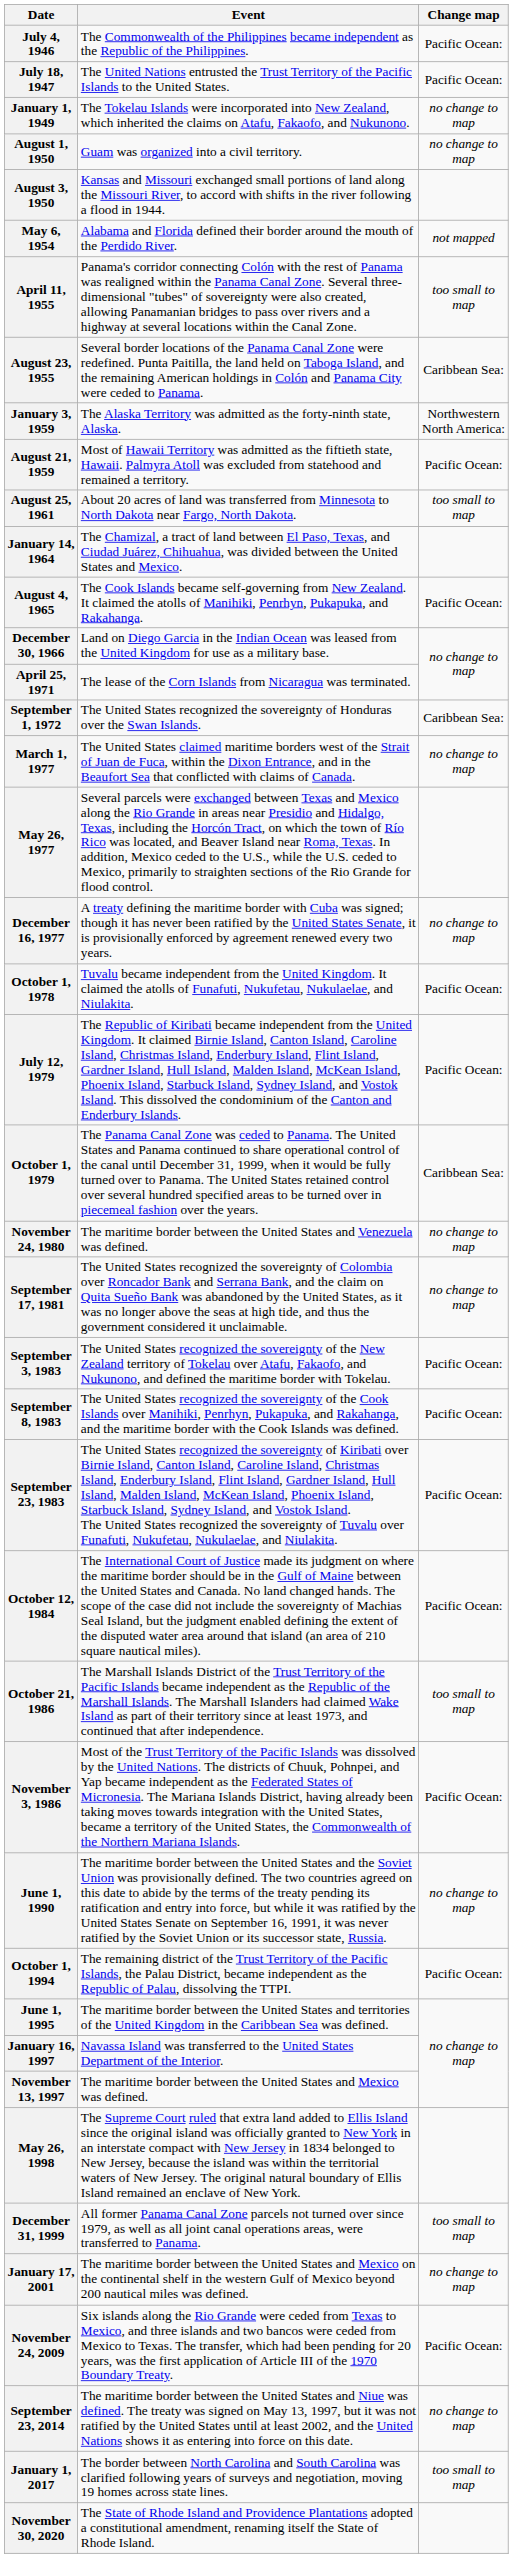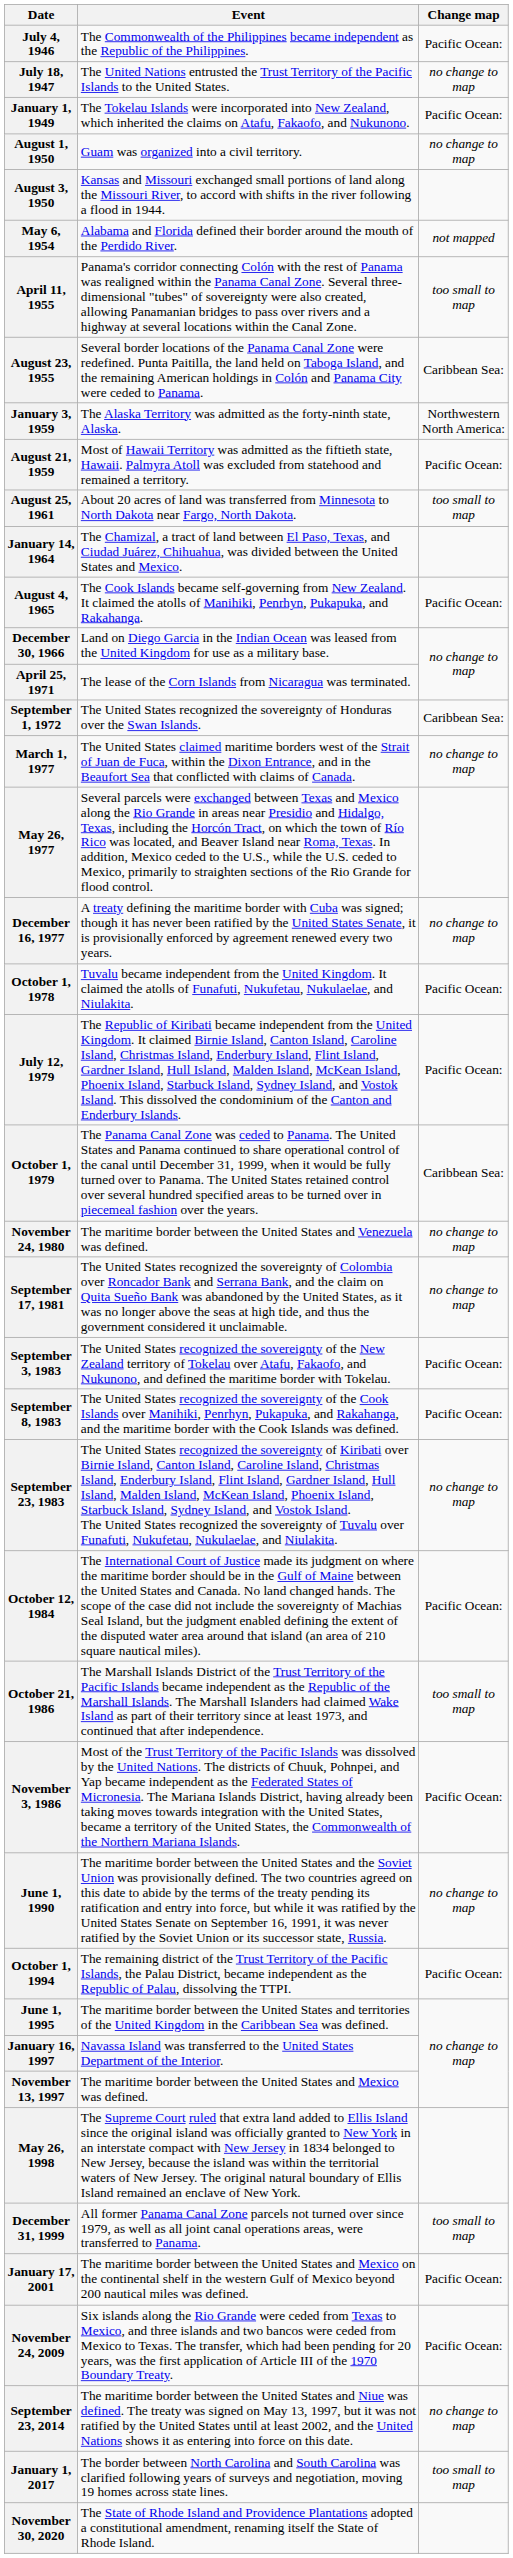July 18, 1947 | Change map: Pacific Ocean: -> no change to map
January 1, 1949 | Change map: no change to map -> Pacific Ocean:
September 23, 1983 | Change map: Pacific Ocean: -> no change to map
January 17, 2001 | Change map: no change to map -> Pacific Ocean:
